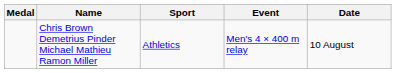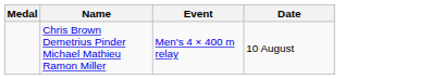- column: Sport | Athletics
